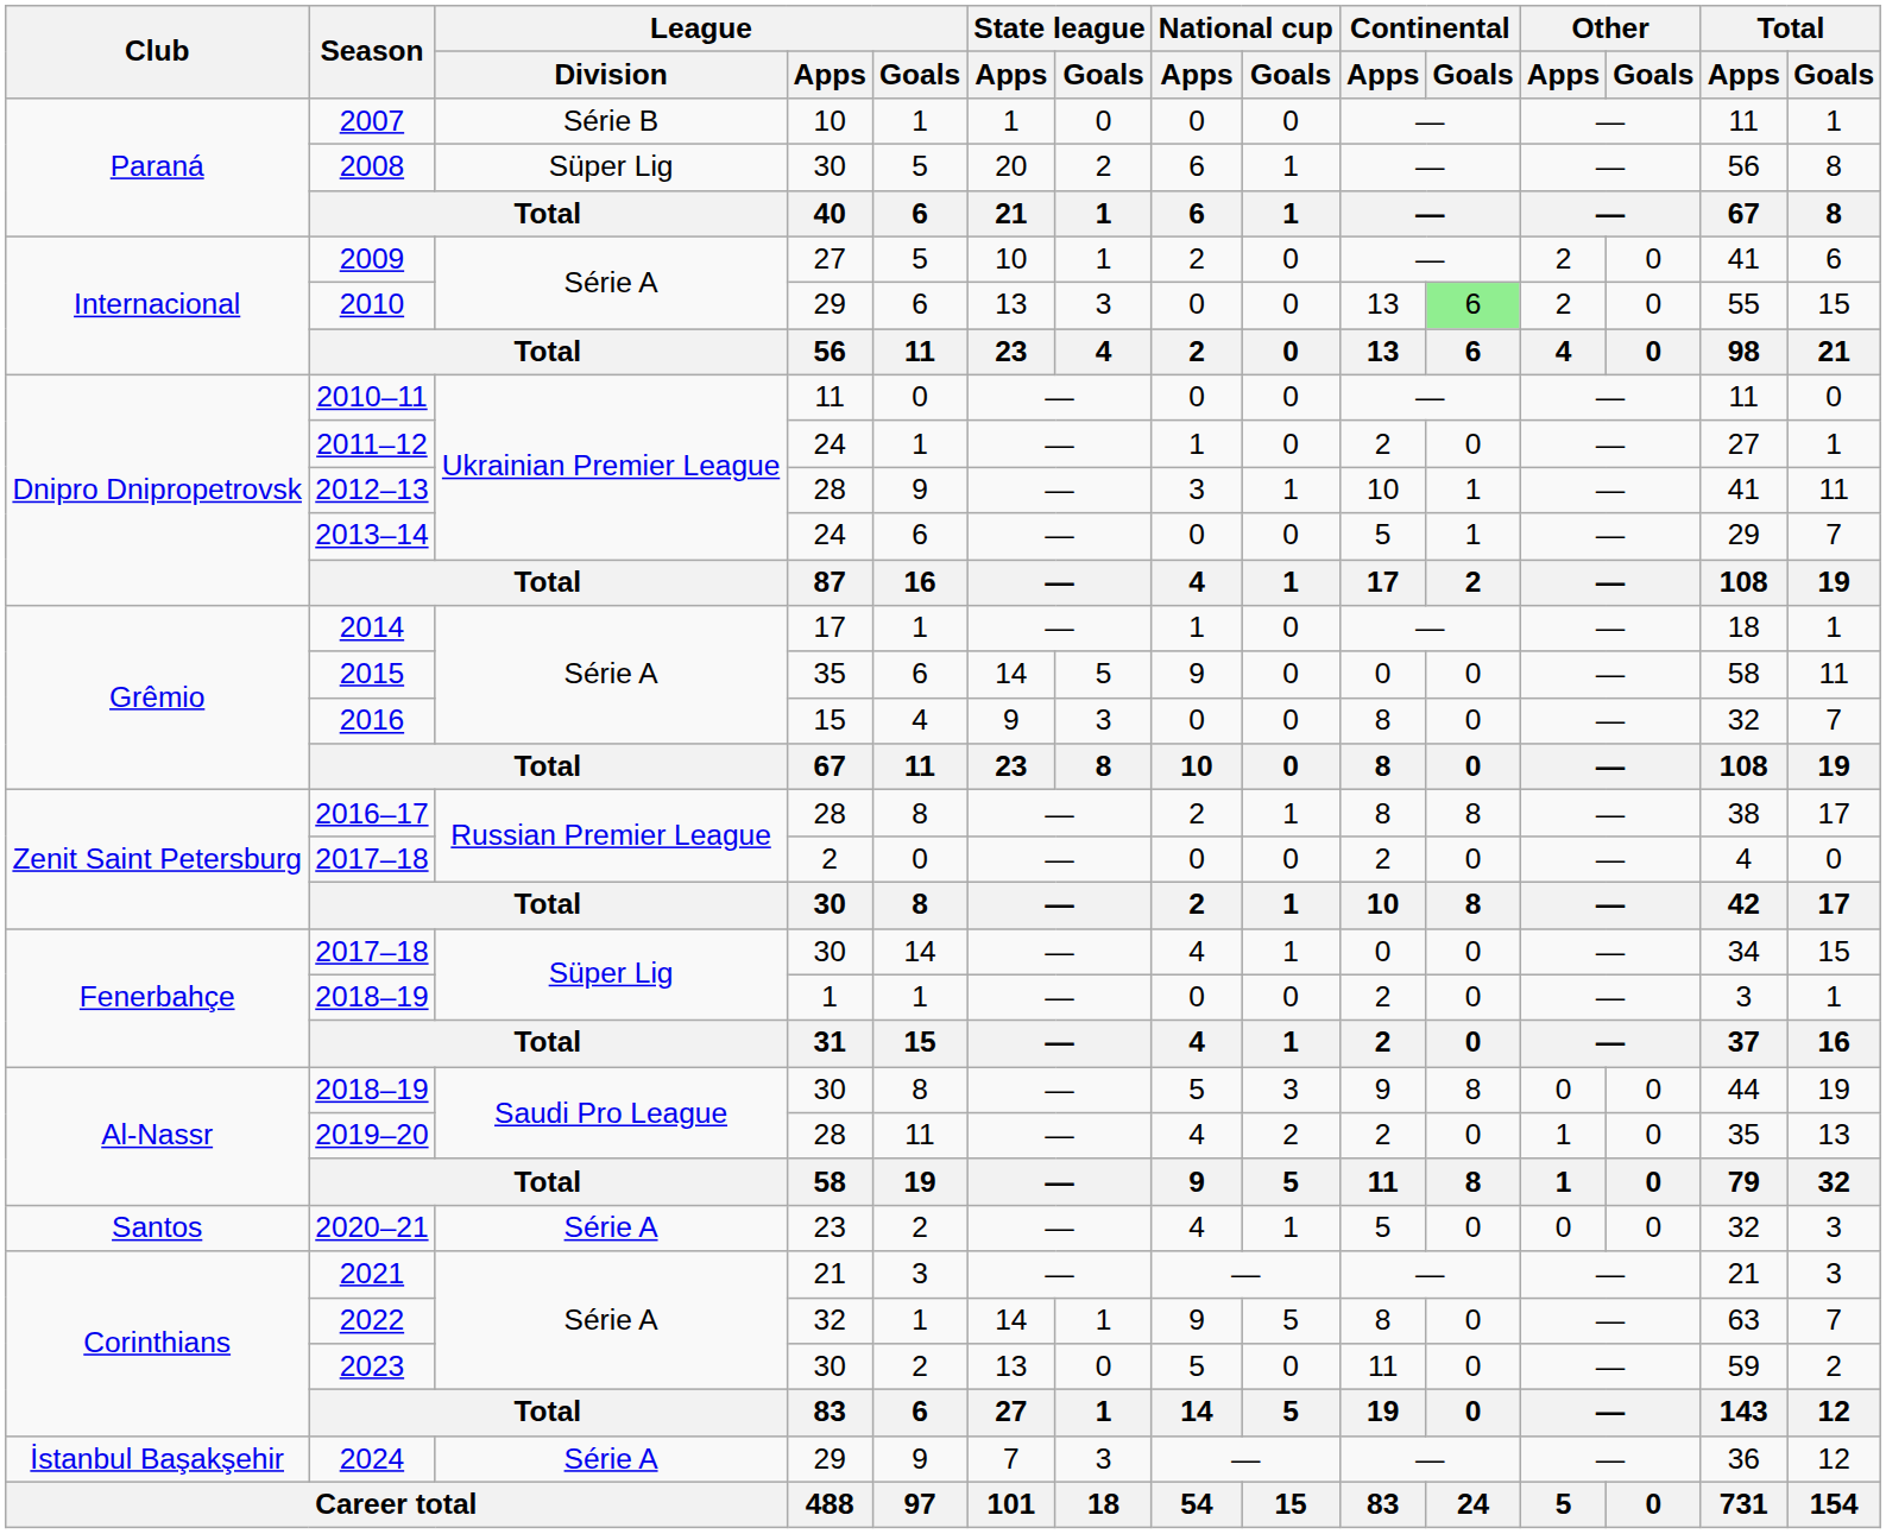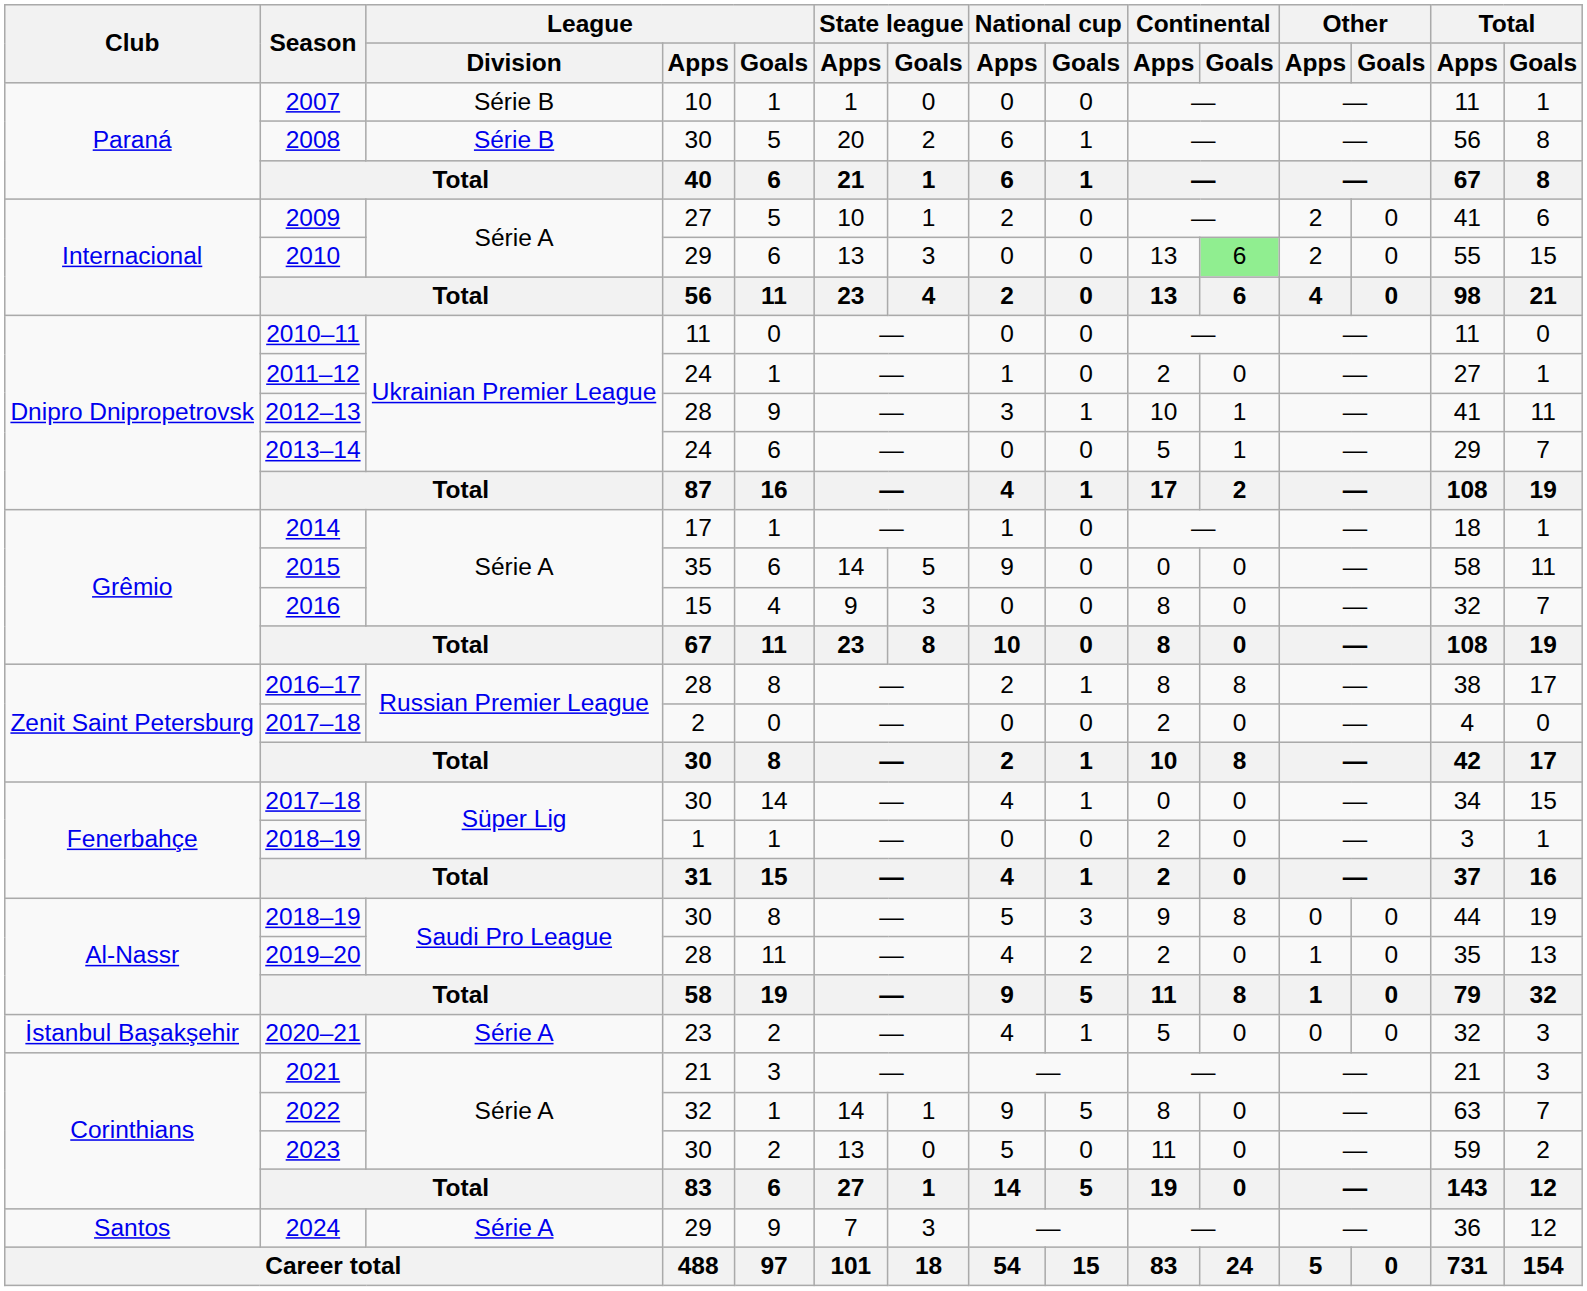2008 | League / Division: Süper Lig -> Série B
2020–21 | Club: Santos -> İstanbul Başakşehir
2024 | Club: İstanbul Başakşehir -> Santos
